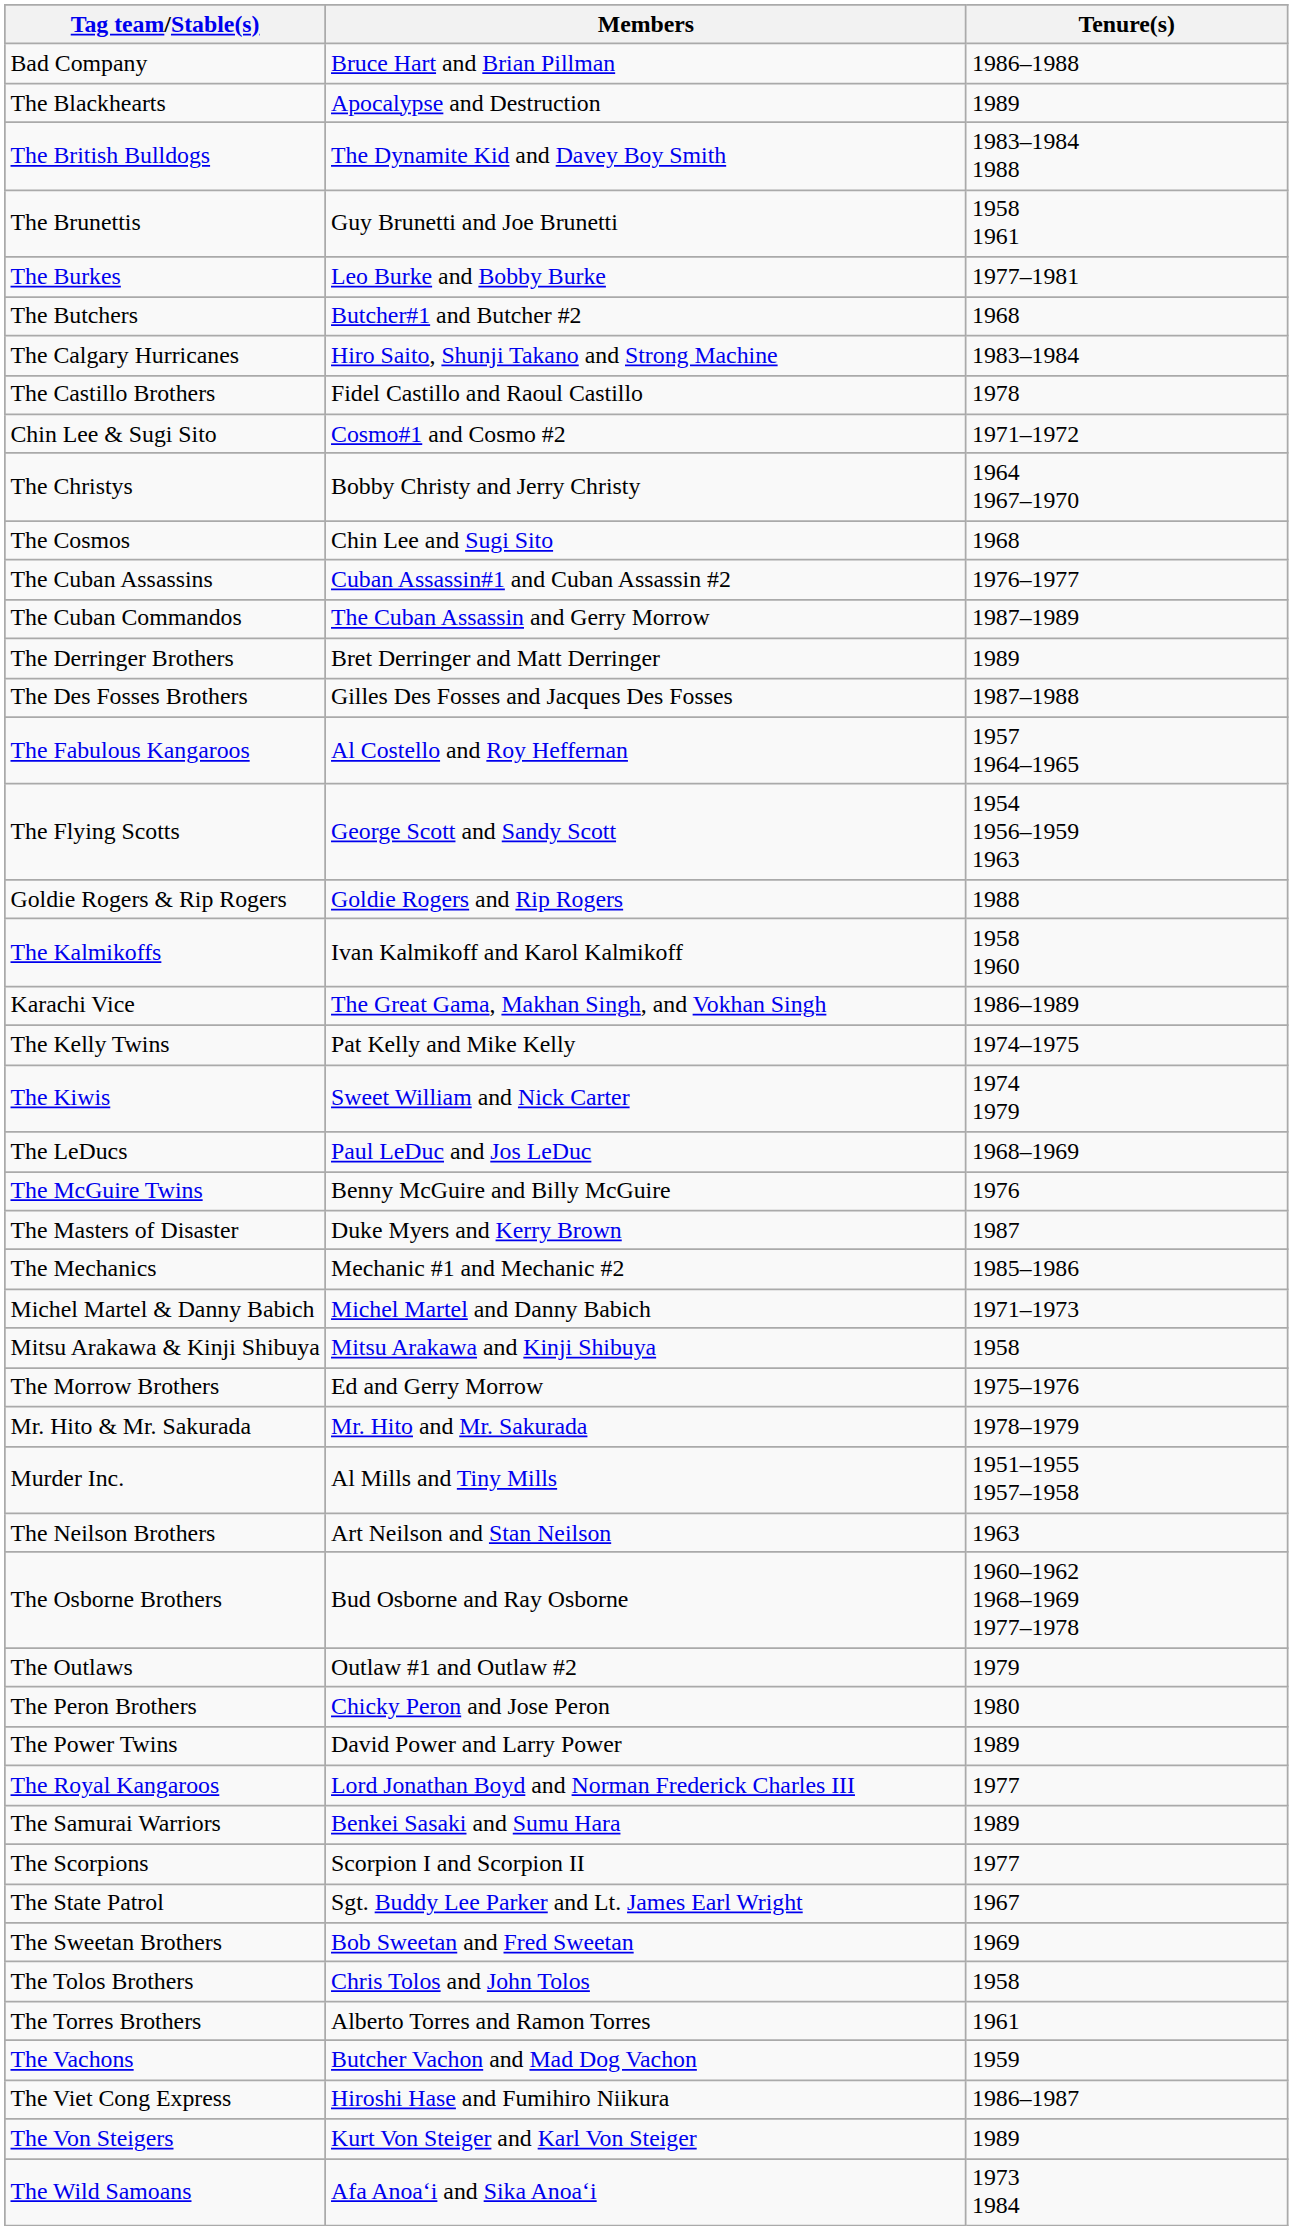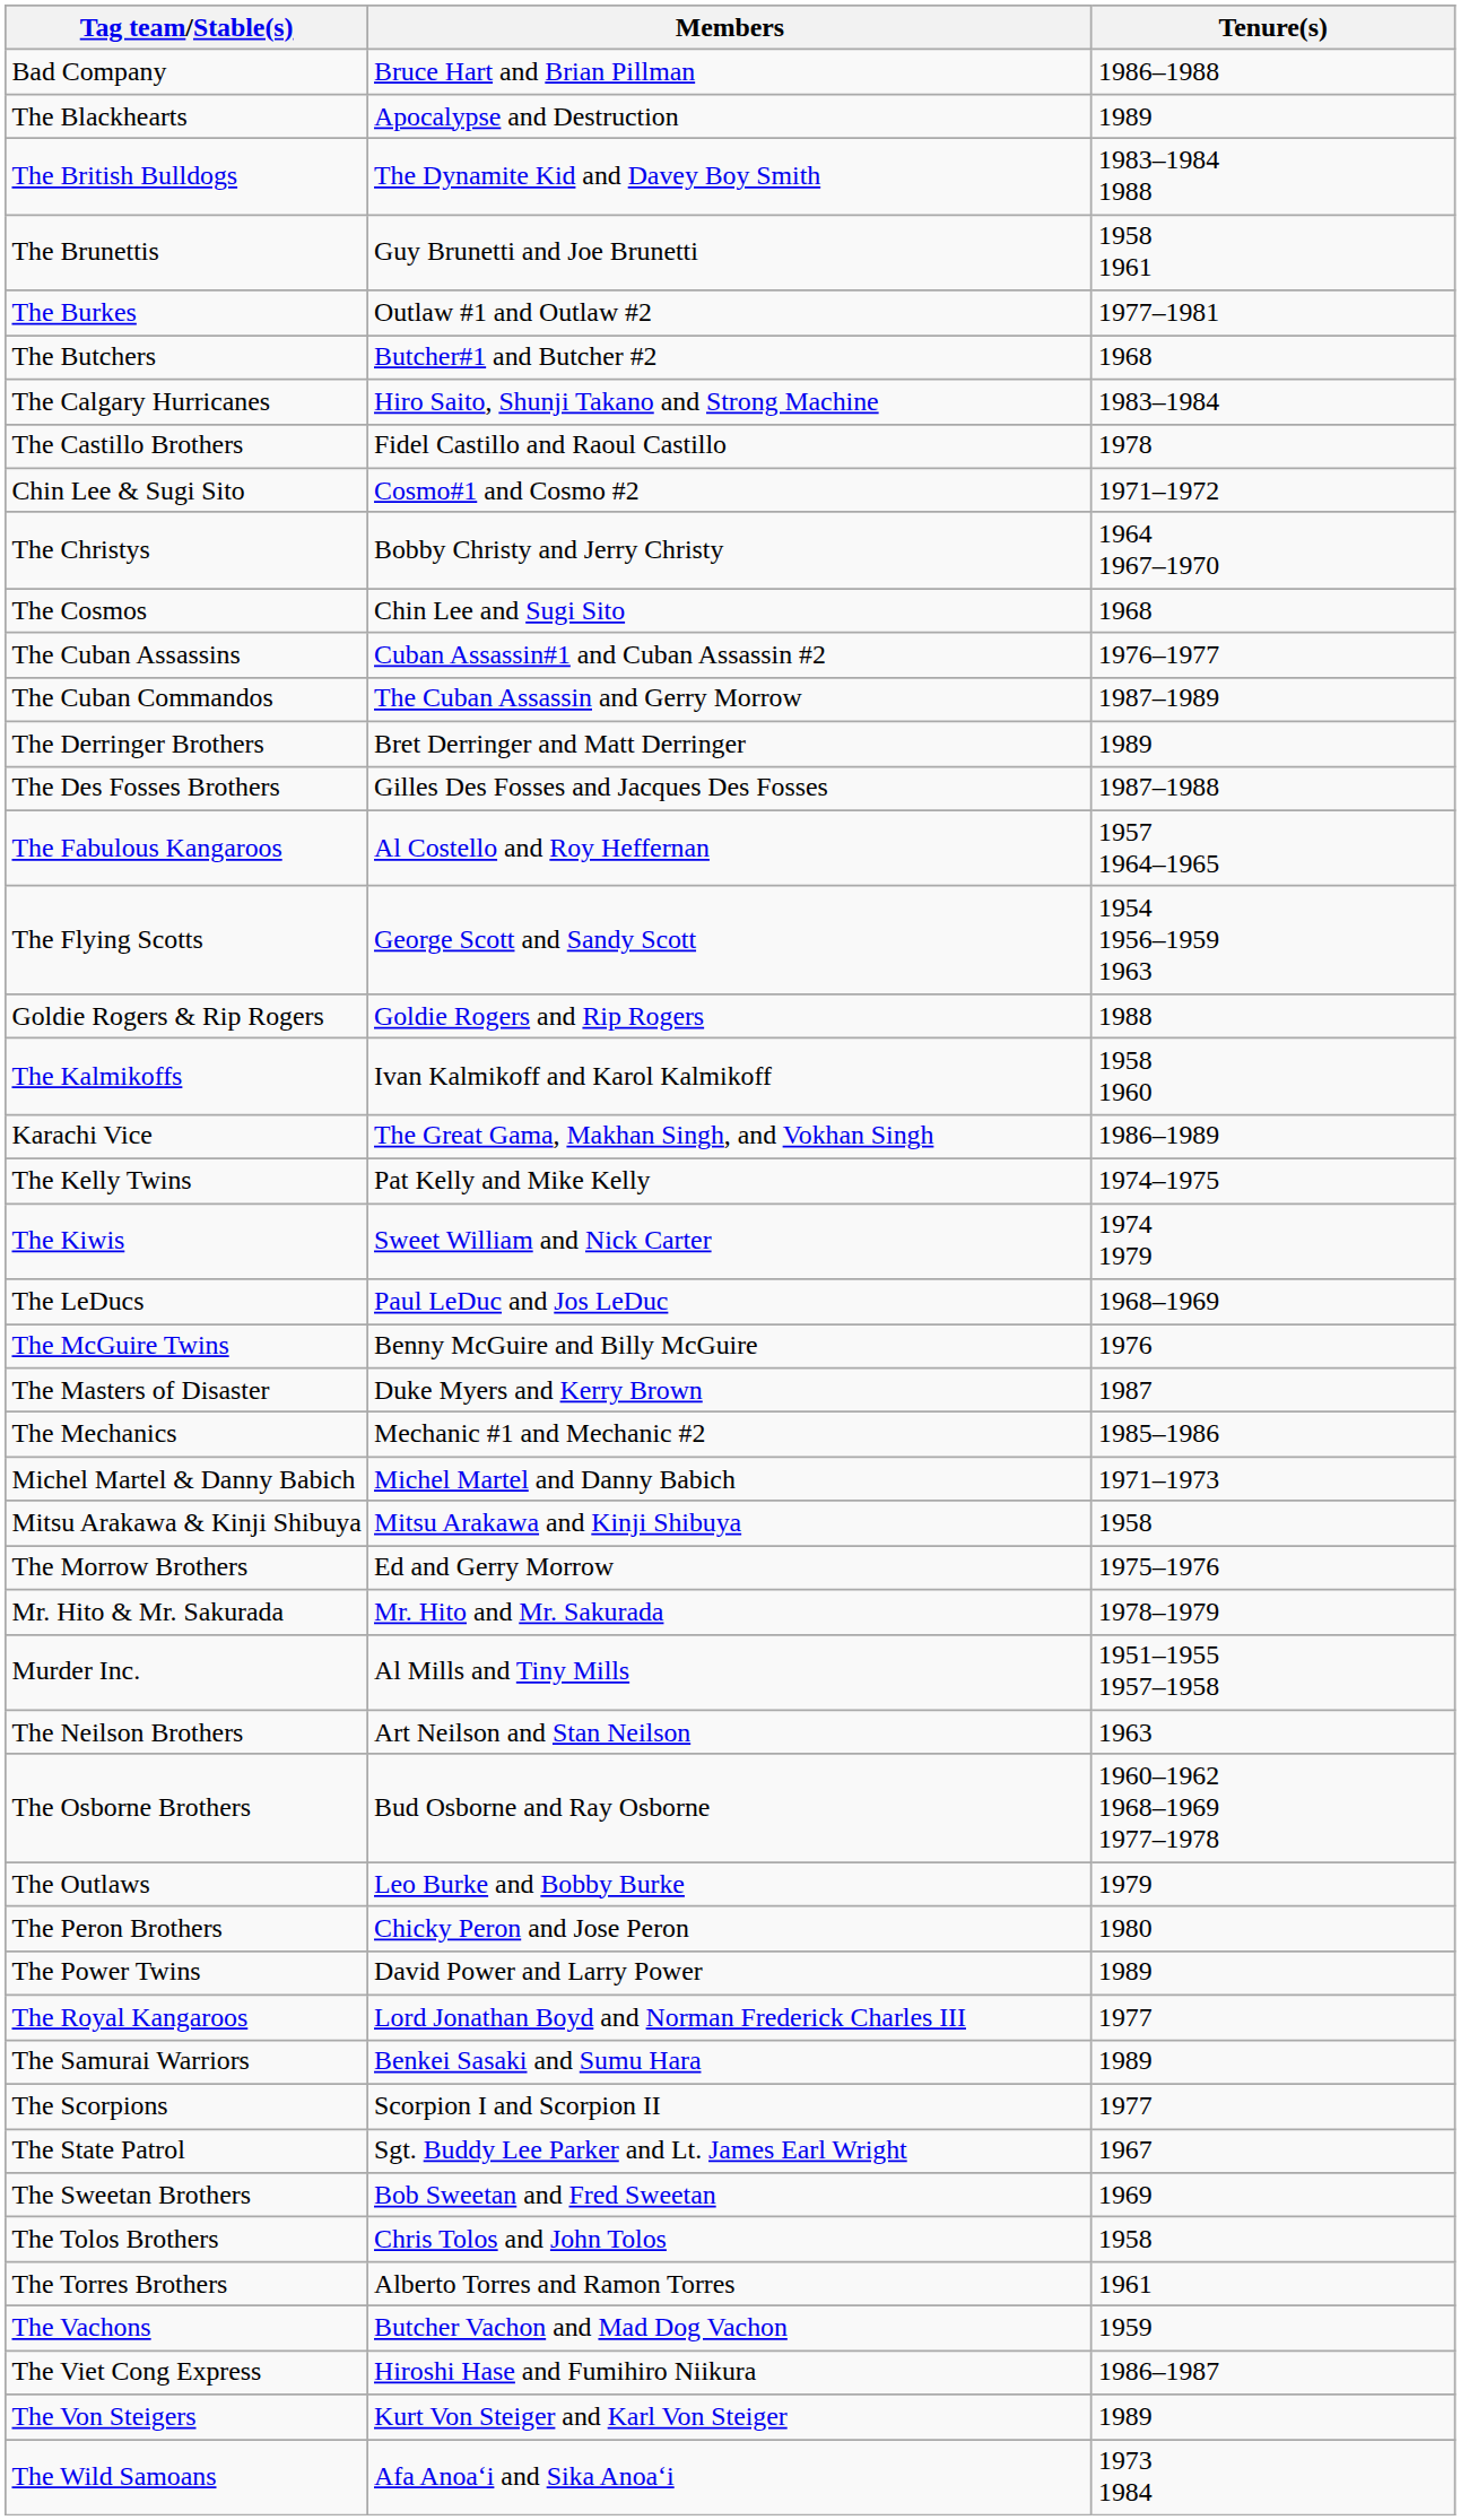The Burkes | Members: Leo Burke and Bobby Burke -> Outlaw #1 and Outlaw #2
The Outlaws | Members: Outlaw #1 and Outlaw #2 -> Leo Burke and Bobby Burke
